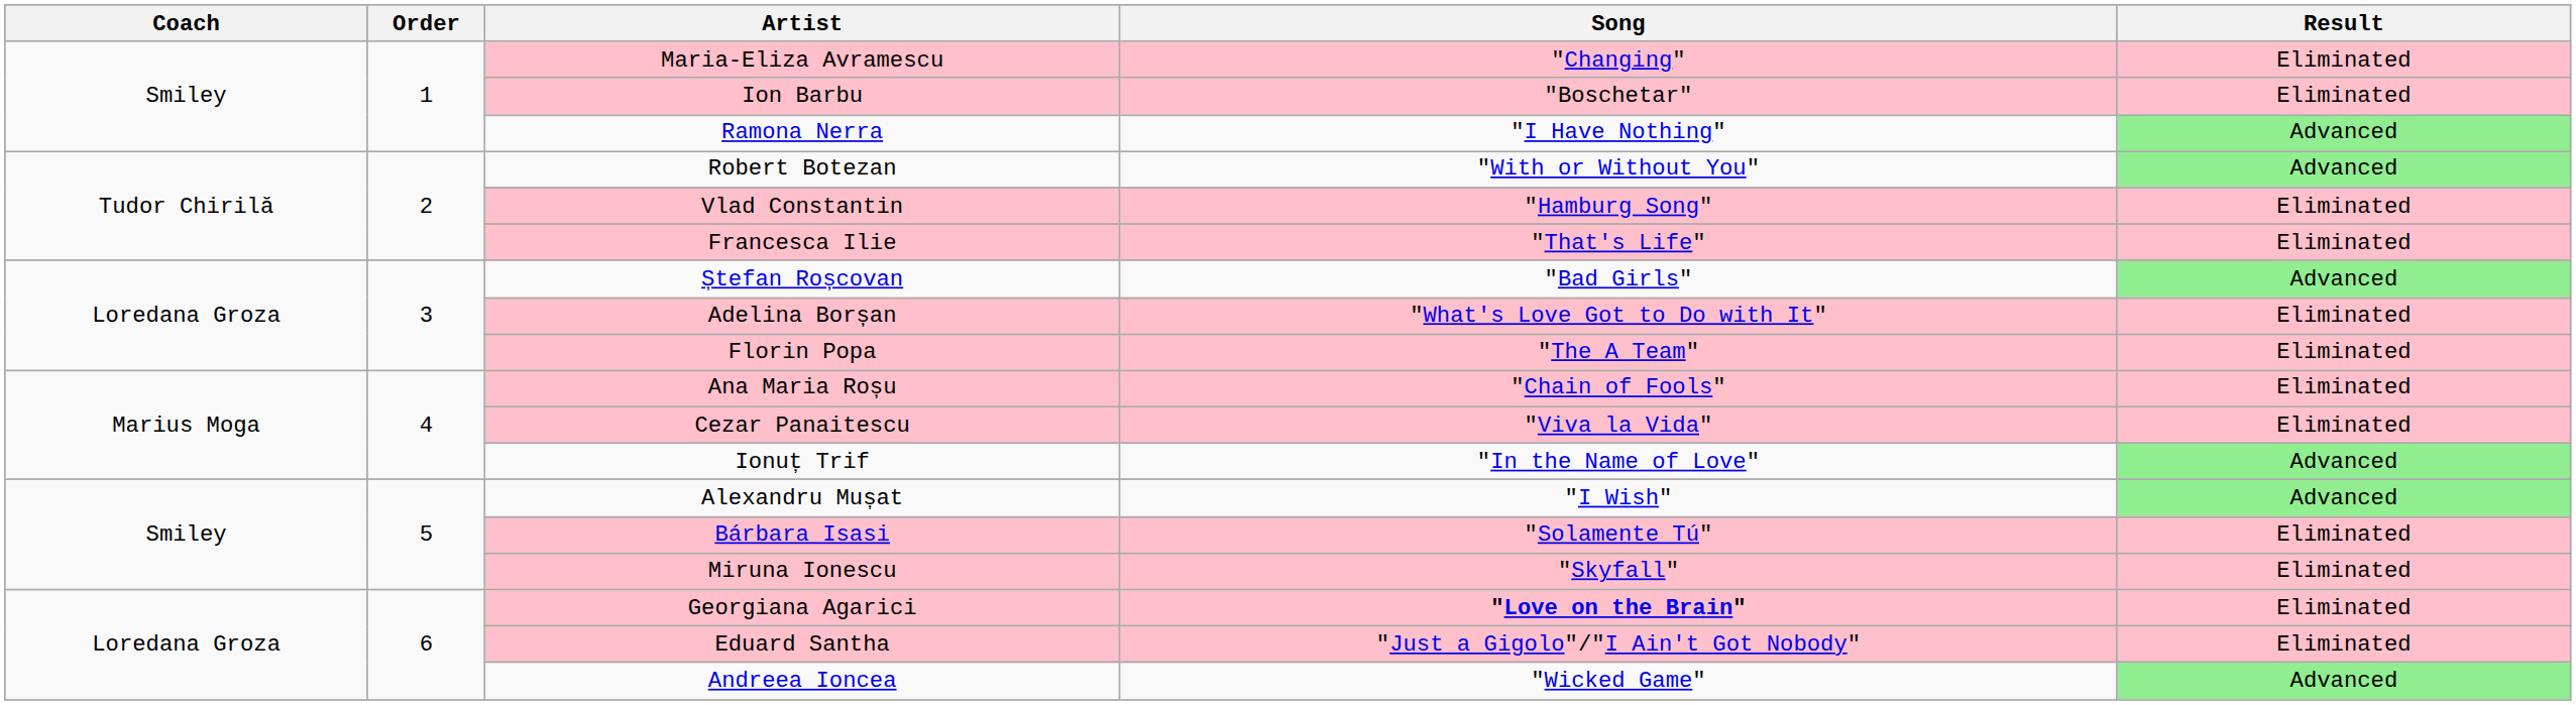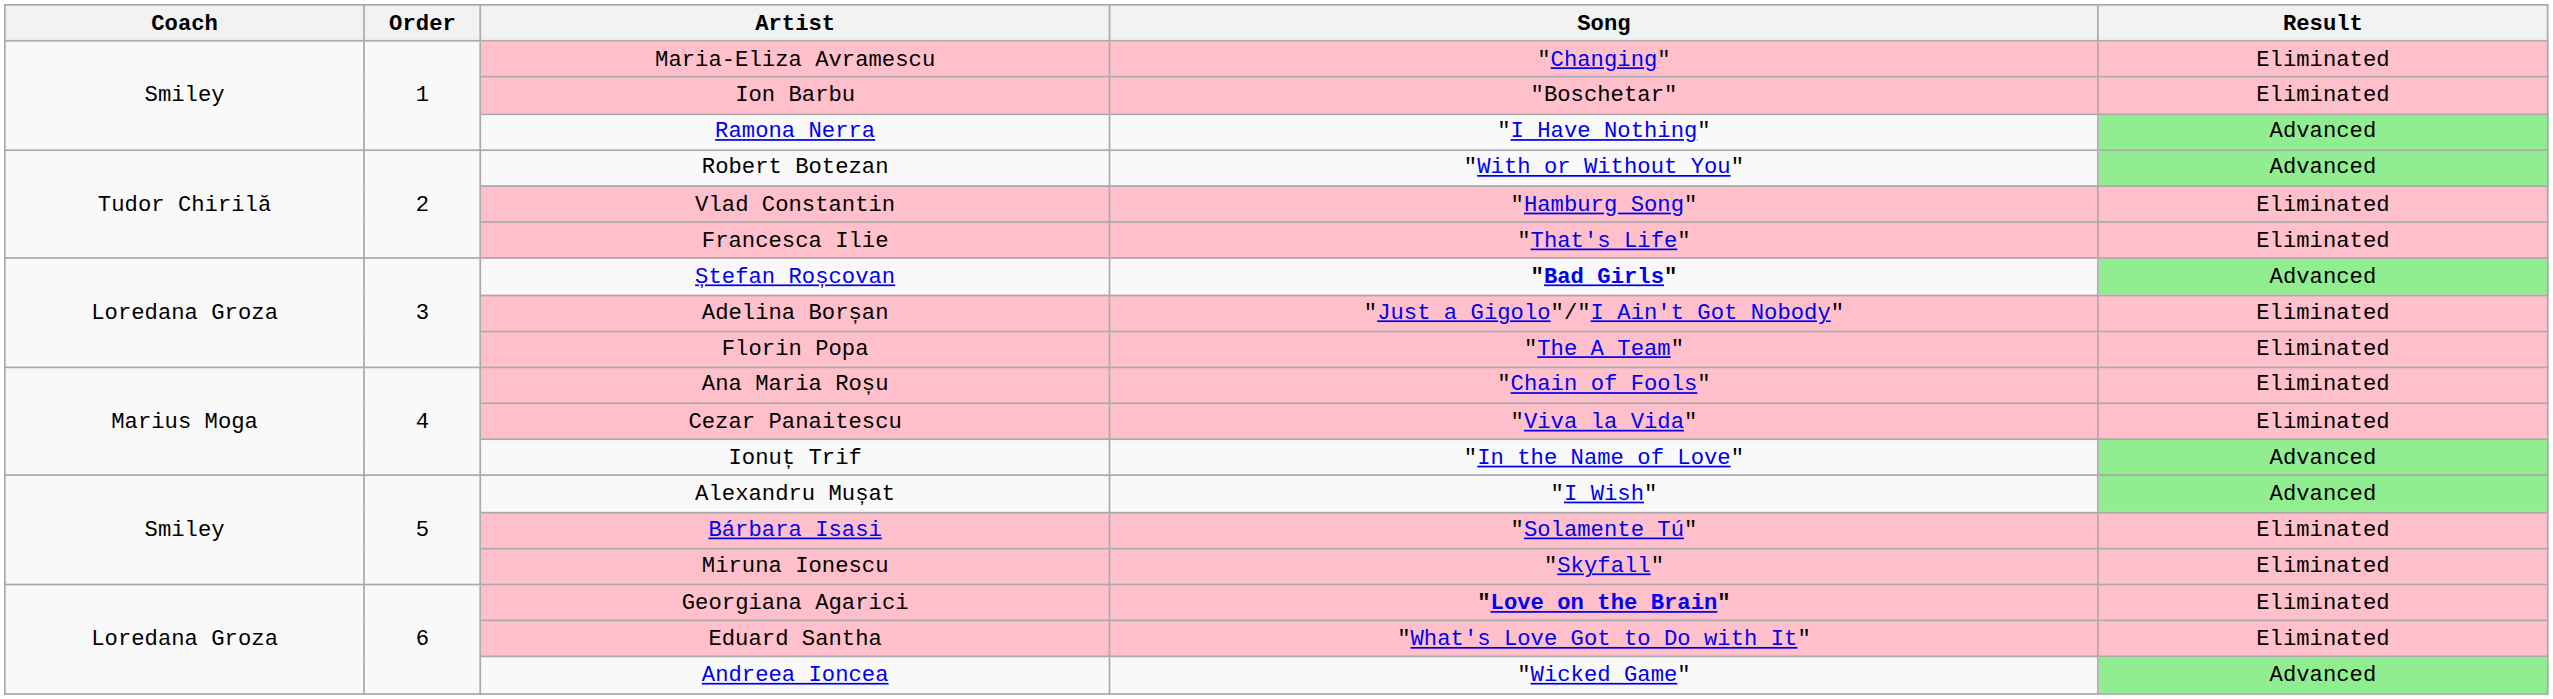Ștefan Roșcovan | Song: normal -> bold
Adelina Borșan | Song: "What's Love Got to Do with It" -> "Just a Gigolo"/"I Ain't Got Nobody"
Eduard Santha | Song: "Just a Gigolo"/"I Ain't Got Nobody" -> "What's Love Got to Do with It"
